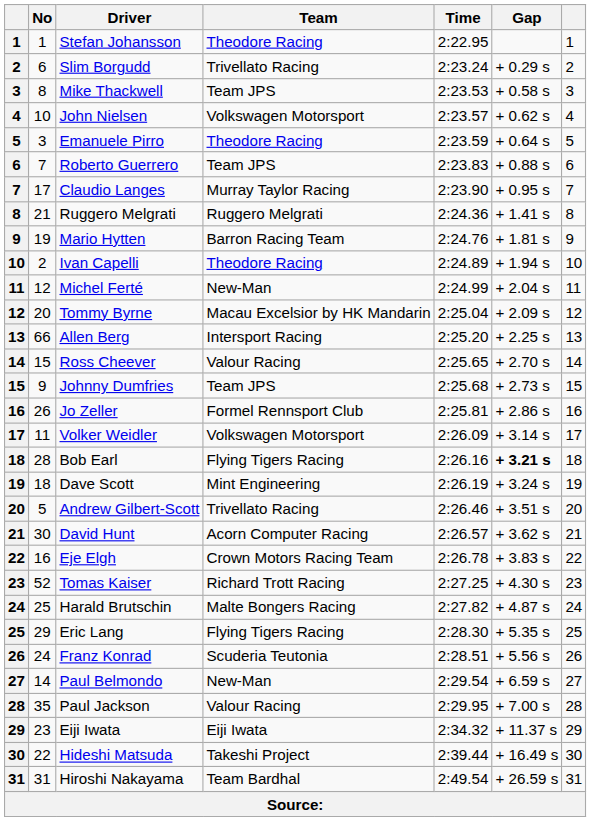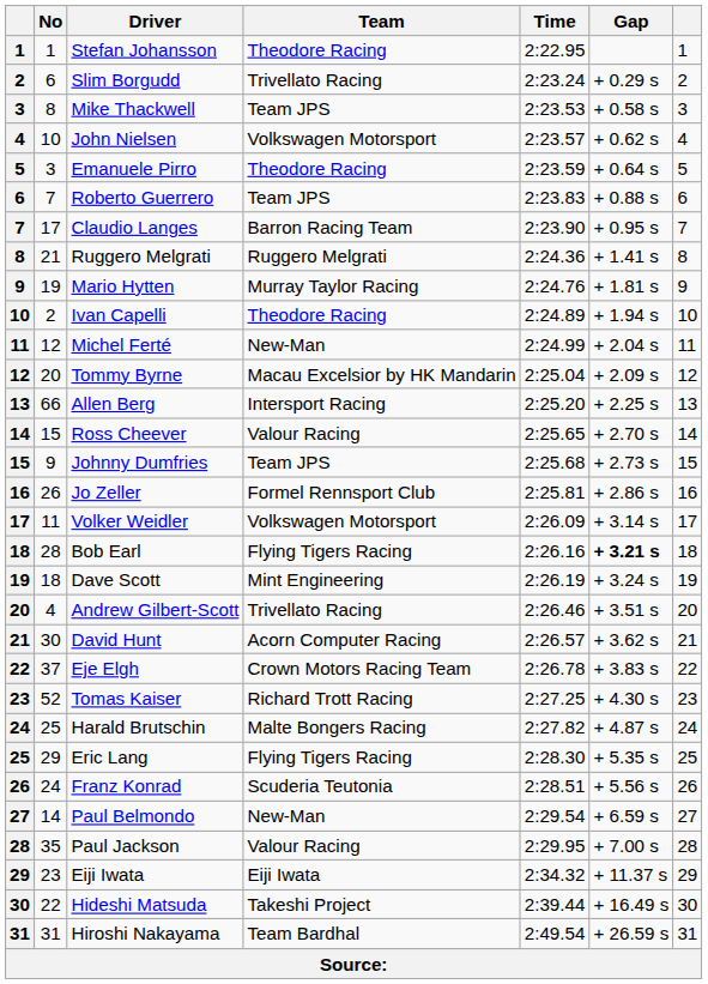Claudio Langes | Team: Murray Taylor Racing -> Barron Racing Team
Mario Hytten | Team: Barron Racing Team -> Murray Taylor Racing
Andrew Gilbert-Scott | No: 5 -> 4
Eje Elgh | No: 16 -> 37
